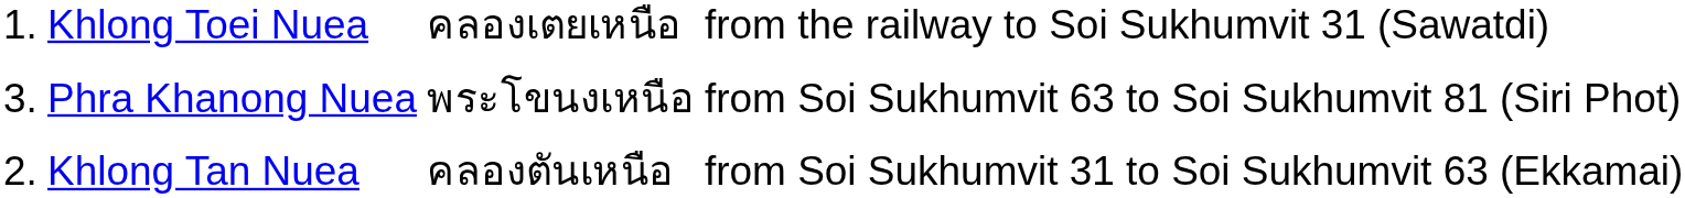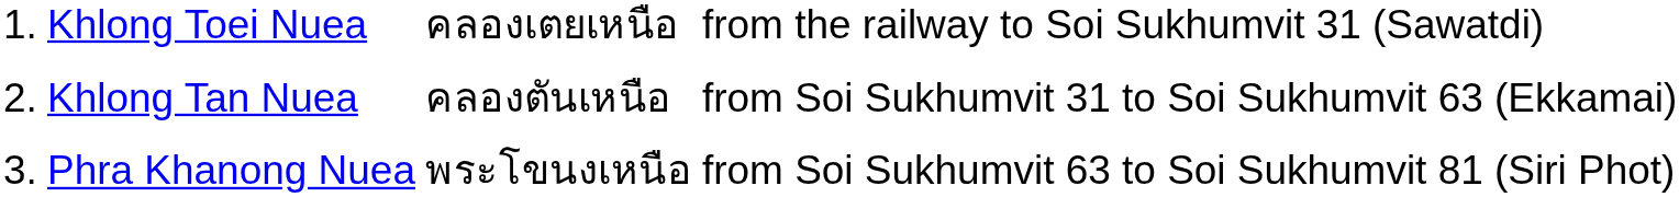rows swapped: Khlong Tan Nuea <-> Phra Khanong Nuea
